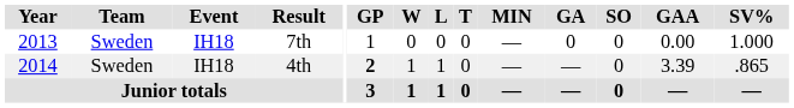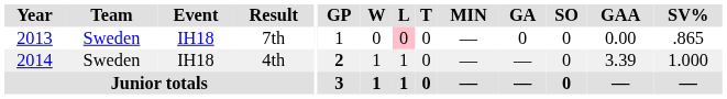7th | L: no background -> pink background
7th | SV%: 1.000 -> .865
4th | SV%: .865 -> 1.000
